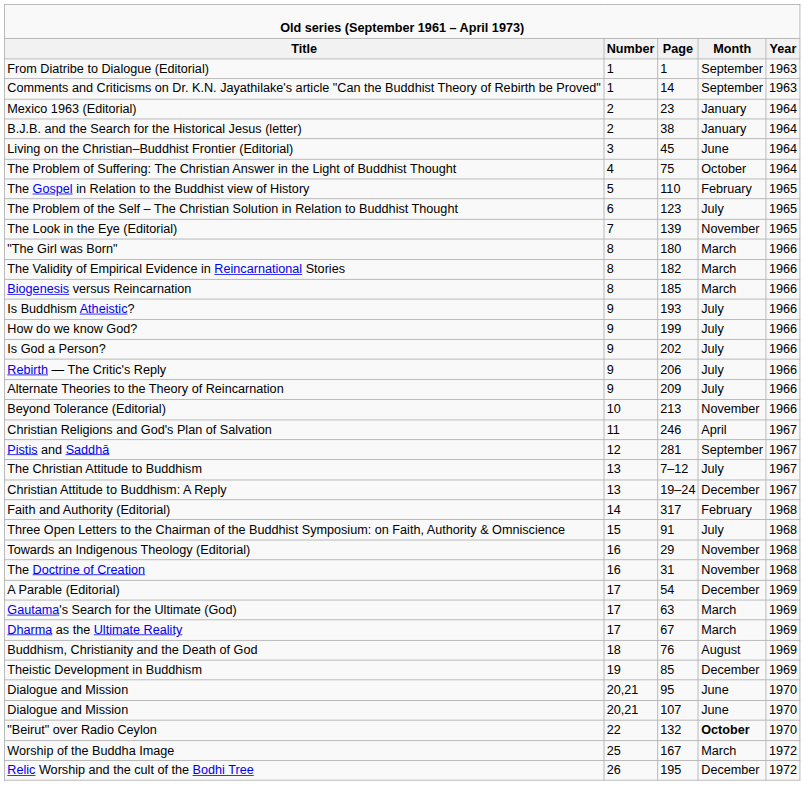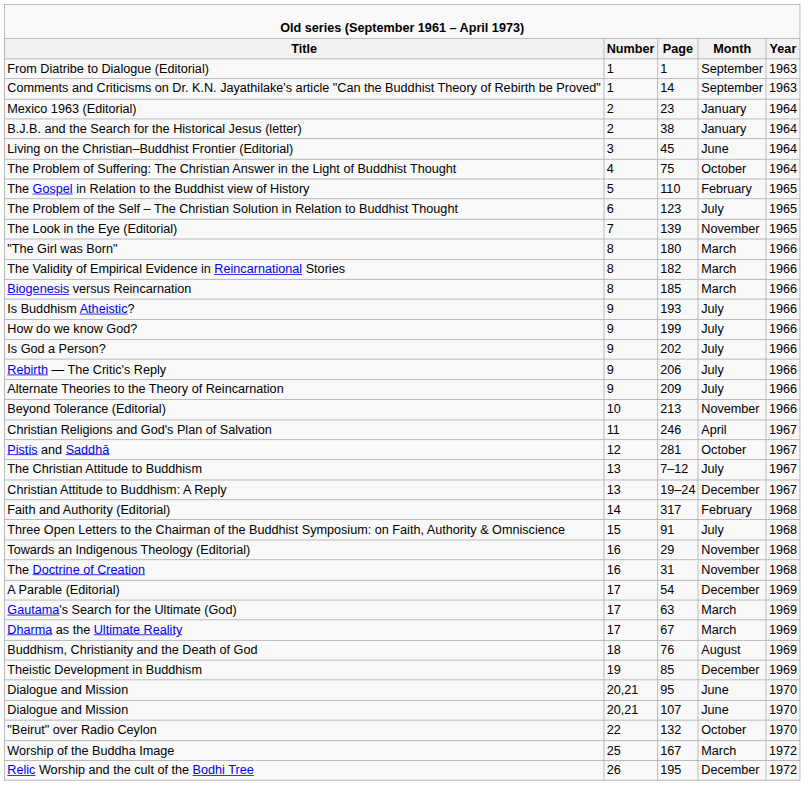Pistis and Saddhā | column 4: September -> October
"Beirut" over Radio Ceylon | column 4: bold -> normal
